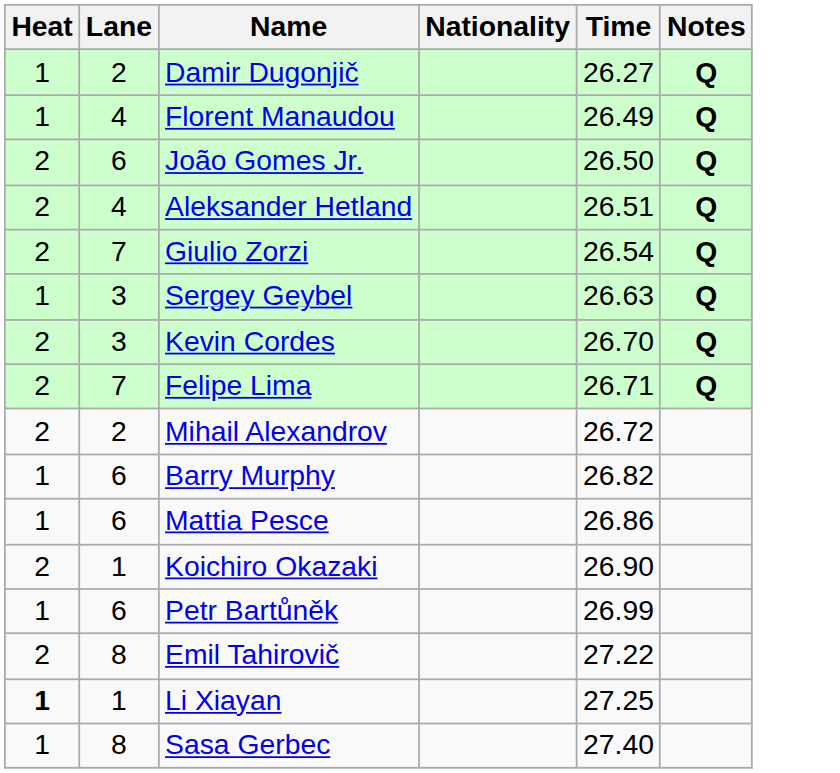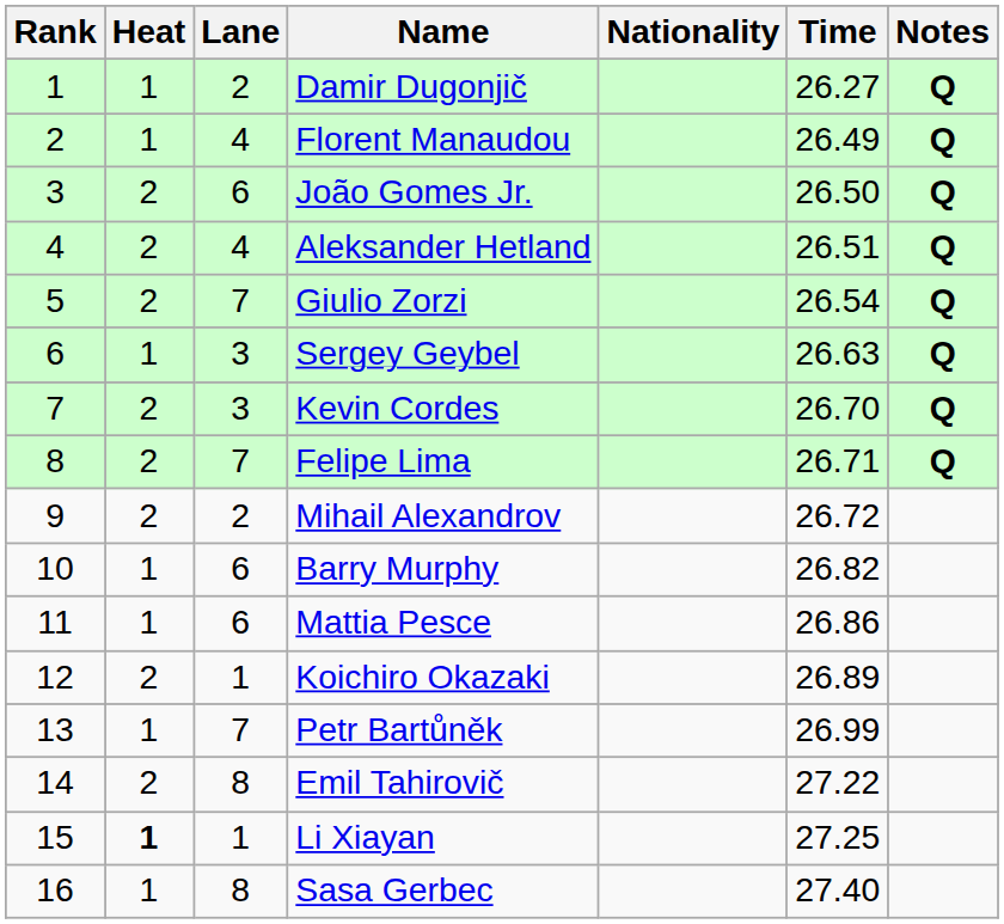+ column: Rank | 1 | 2 | 3 | 4 | 5 | 6 | 7 | 8 | 9 | 10 | 11 | 12 | 13 | 14 | 15 | 16
Koichiro Okazaki | Time: 26.90 -> 26.89
Petr Bartůněk | Lane: 6 -> 7
